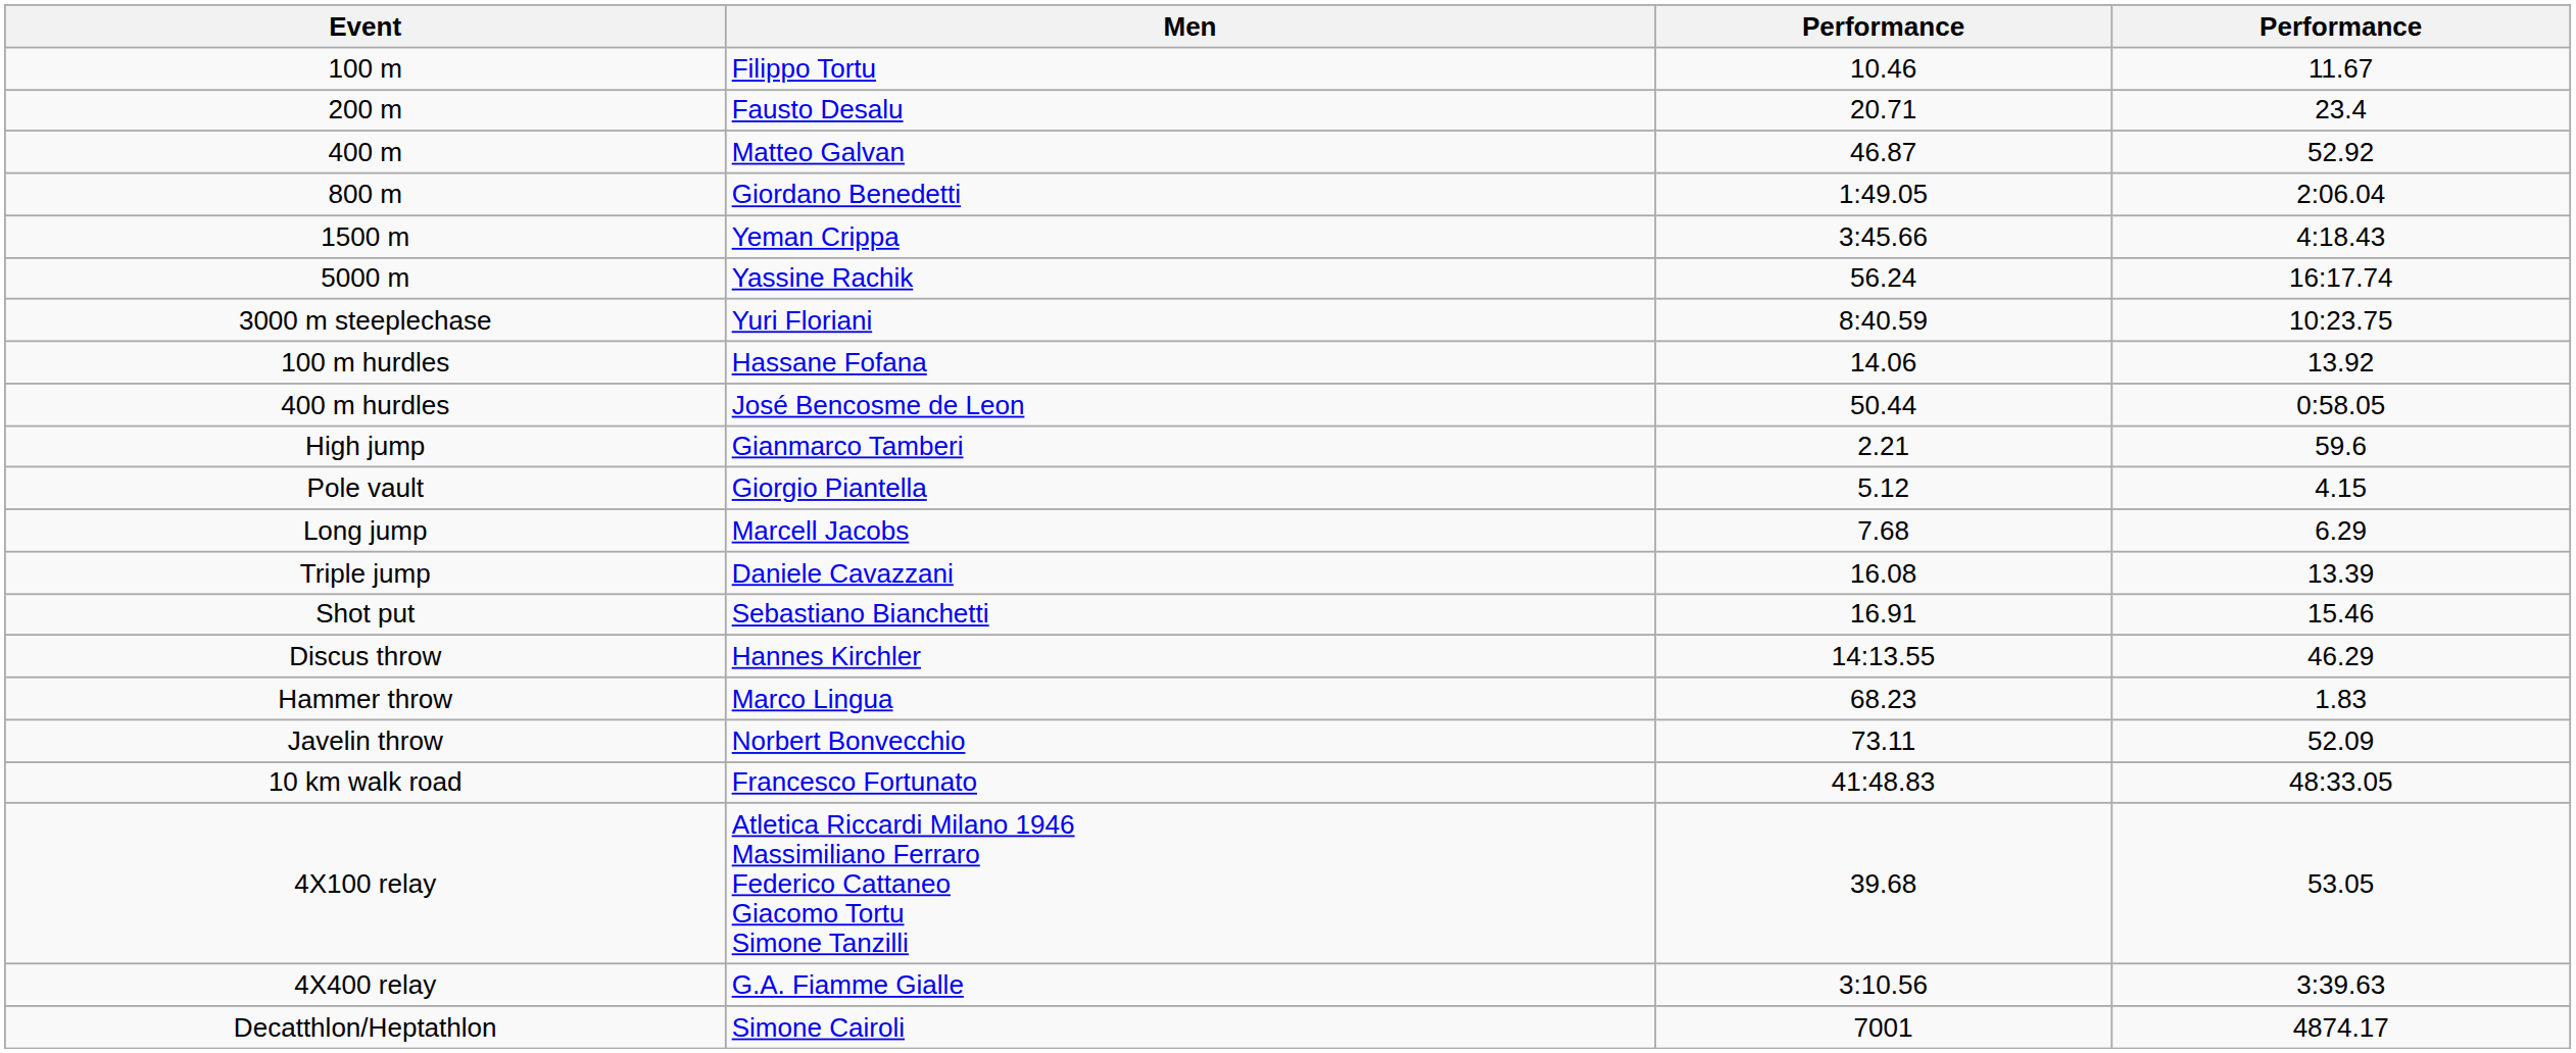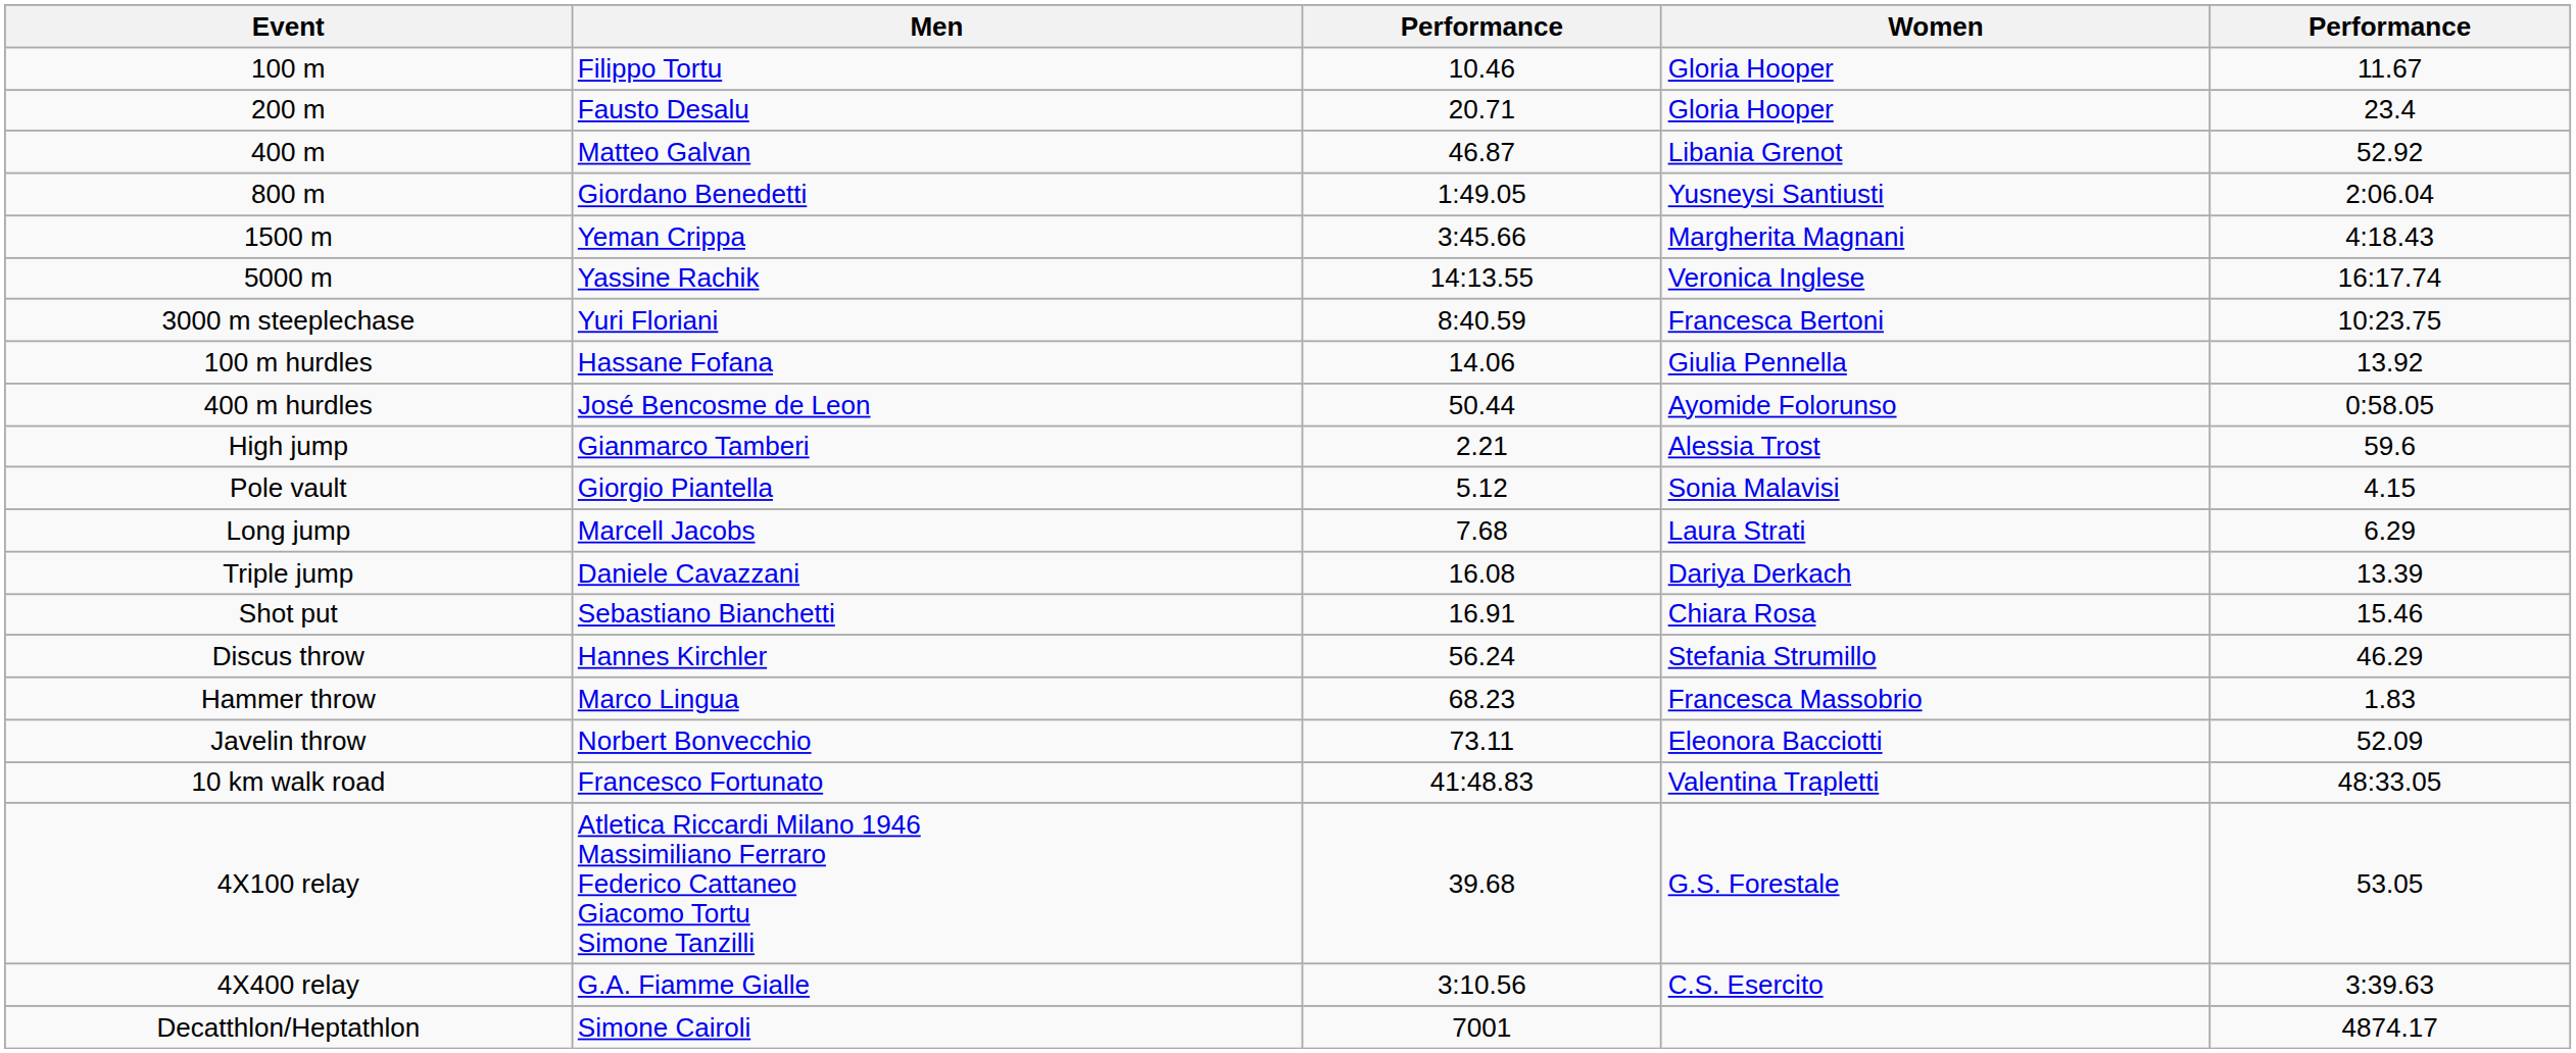+ column: Women | Gloria Hooper | Gloria Hooper | Libania Grenot | Yusneysi Santiusti | Margherita Magnani | Veronica Inglese | Francesca Bertoni | Giulia Pennella | Ayomide Folorunso | Alessia Trost | Sonia Malavisi | Laura Strati | Dariya Derkach | Chiara Rosa | Stefania Strumillo | Francesca Massobrio | Eleonora Bacciotti | Valentina Trapletti | G.S. Forestale | C.S. Esercito
5000 m | column 3: 56.24 -> 14:13.55
Discus throw | column 3: 14:13.55 -> 56.24
